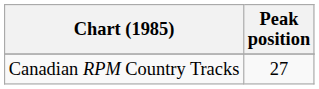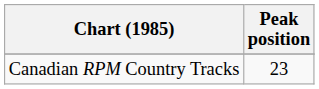Canadian RPM Country Tracks | Peak position: 27 -> 23
